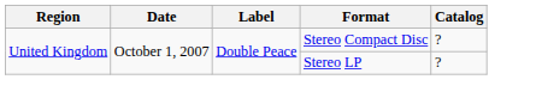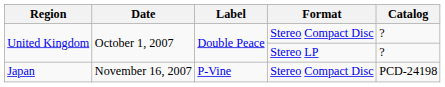+ row: Japan | November 16, 2007 | P-Vine | Stereo Compact Disc | PCD-24198
